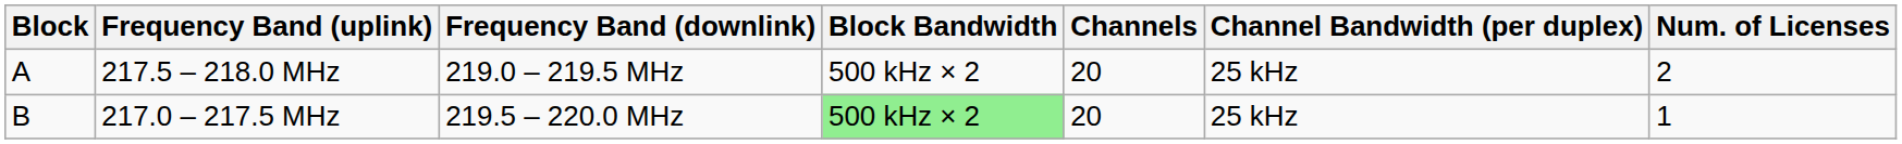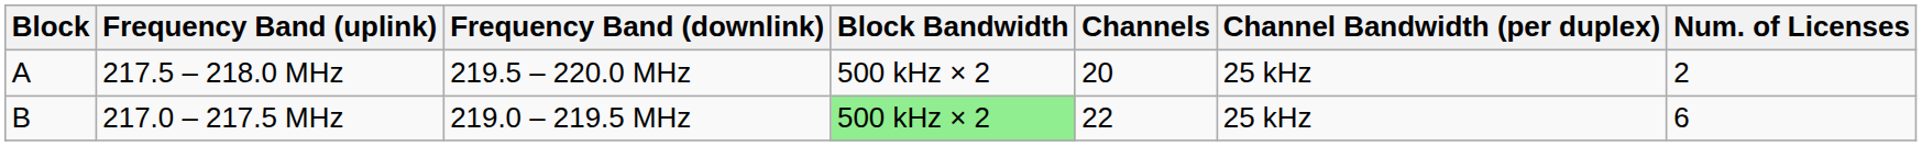217.5 – 218.0 MHz | Frequency Band (downlink): 219.0 – 219.5 MHz -> 219.5 – 220.0 MHz
217.0 – 217.5 MHz | Frequency Band (downlink): 219.5 – 220.0 MHz -> 219.0 – 219.5 MHz
217.0 – 217.5 MHz | Channels: 20 -> 22
217.0 – 217.5 MHz | Num. of Licenses: 1 -> 6
